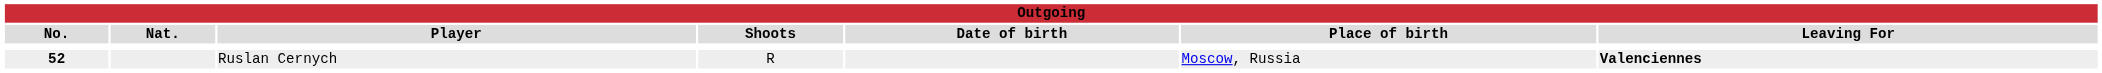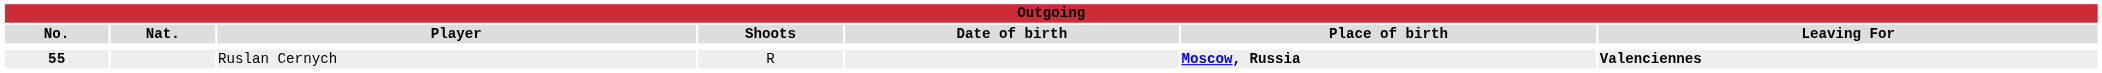Ruslan Cernych | No.: 52 -> 55
Ruslan Cernych | Place of birth: normal -> bold
